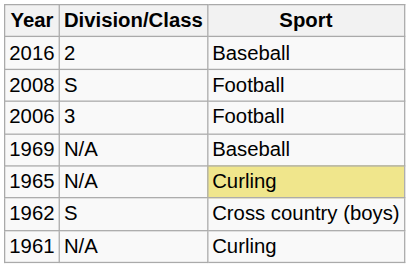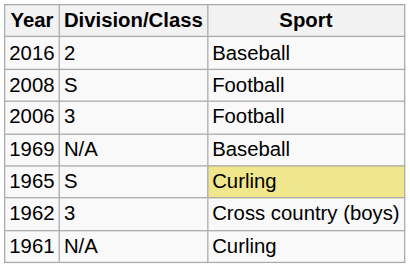1965 | Division/Class: N/A -> S
1962 | Division/Class: S -> 3
